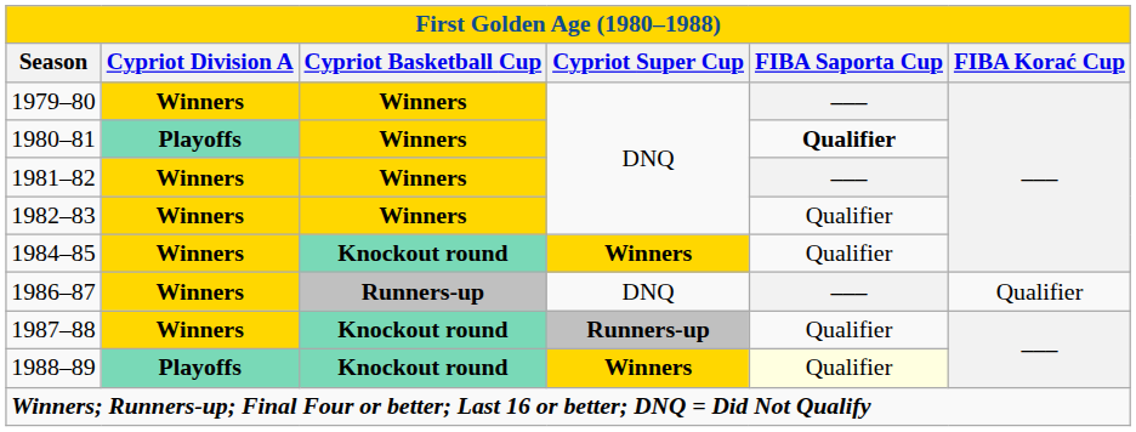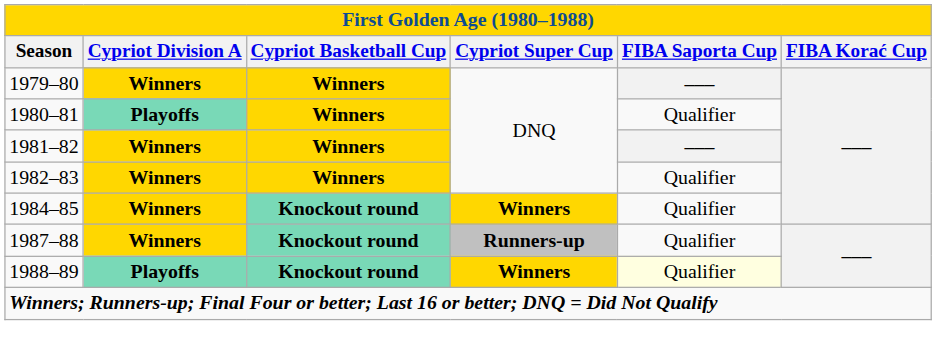1980–81 | FIBA Saporta Cup: bold -> normal
- row: 1986–87 | Winners | Runners-up | DNQ | ––– | Qualifier
